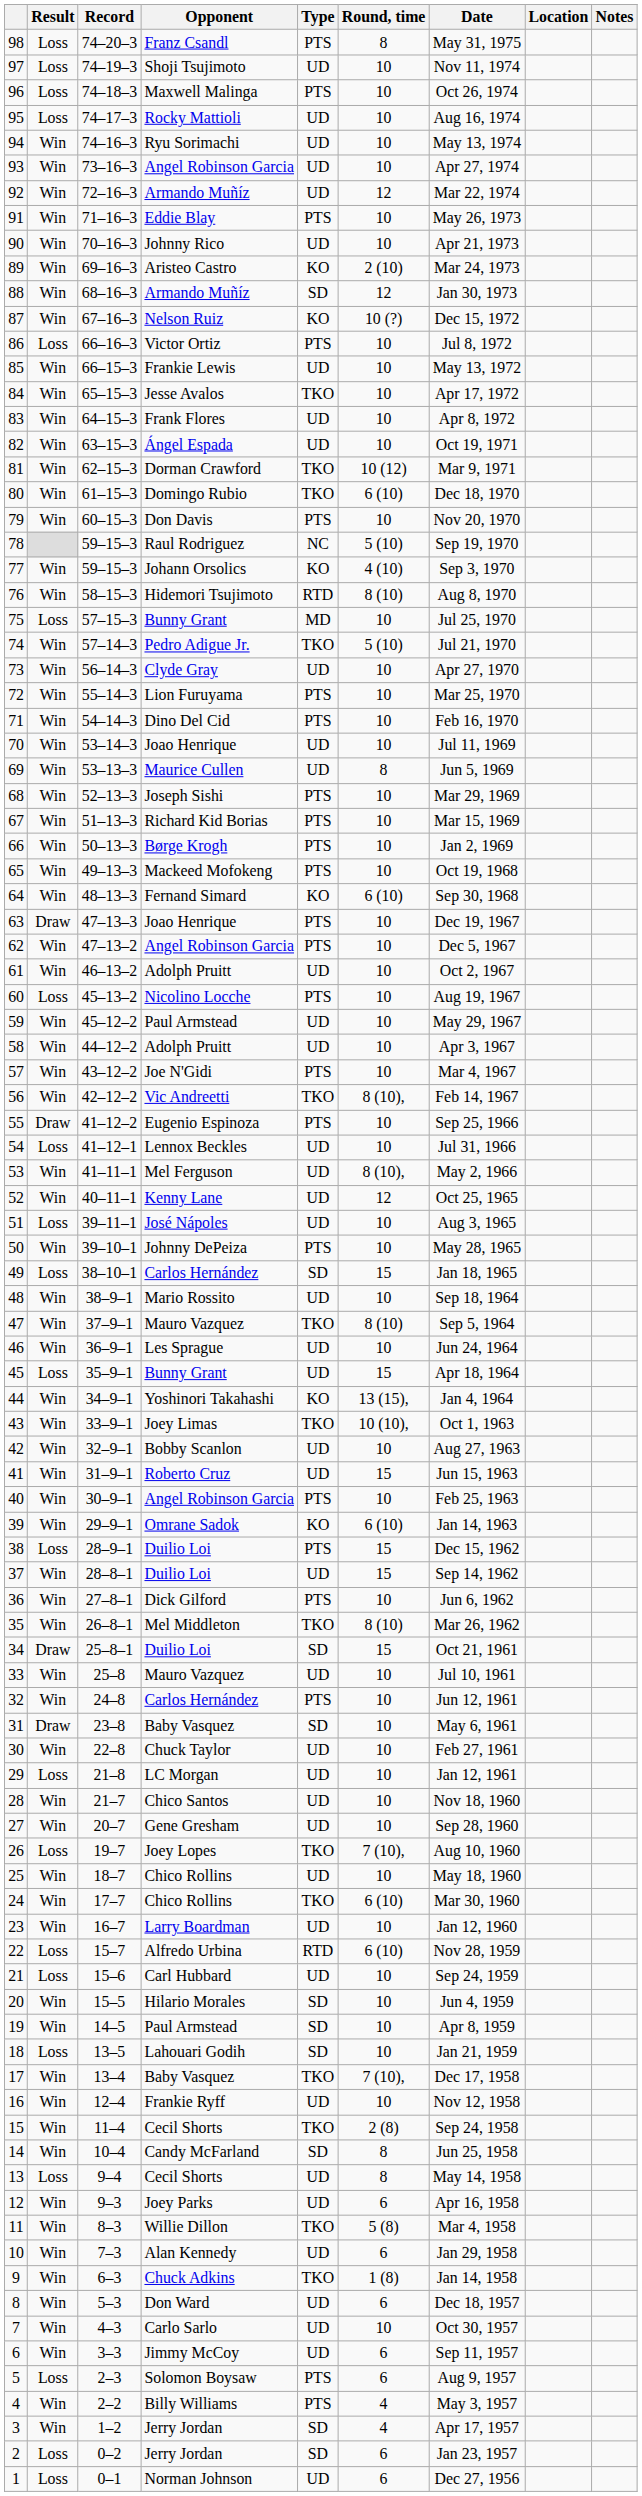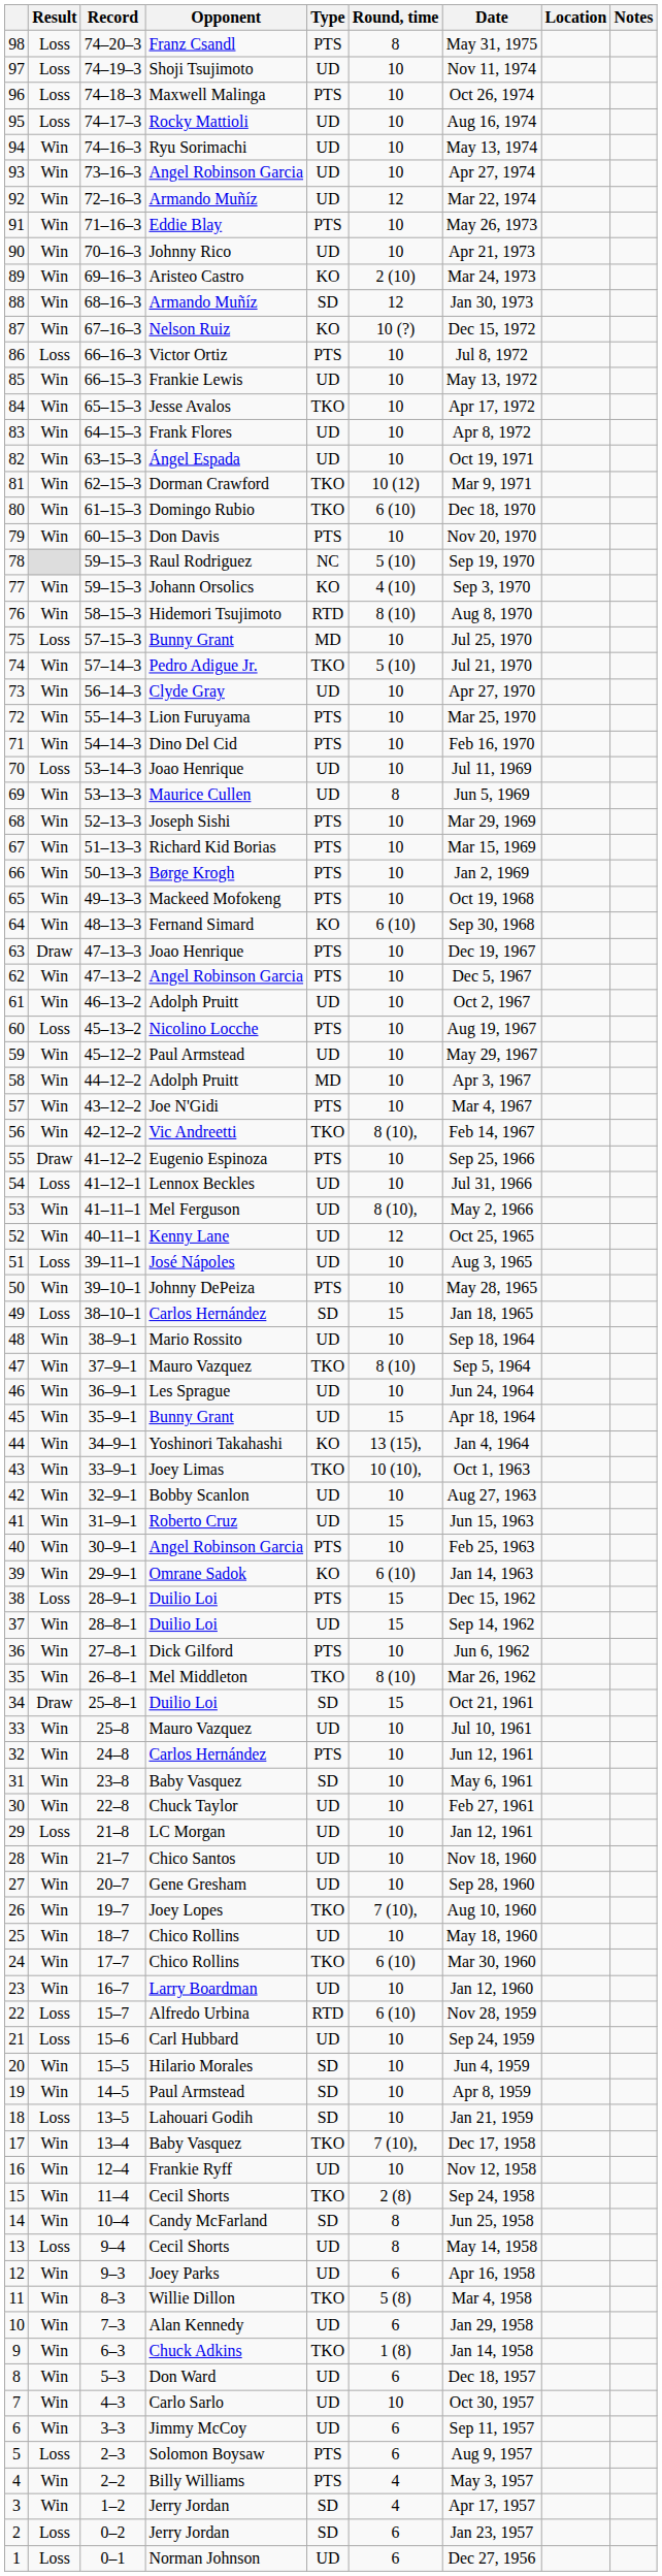70 | Result: Win -> Loss
58 | Type: UD -> MD
45 | Result: Loss -> Win
31 | Result: Draw -> Win
26 | Result: Loss -> Win
